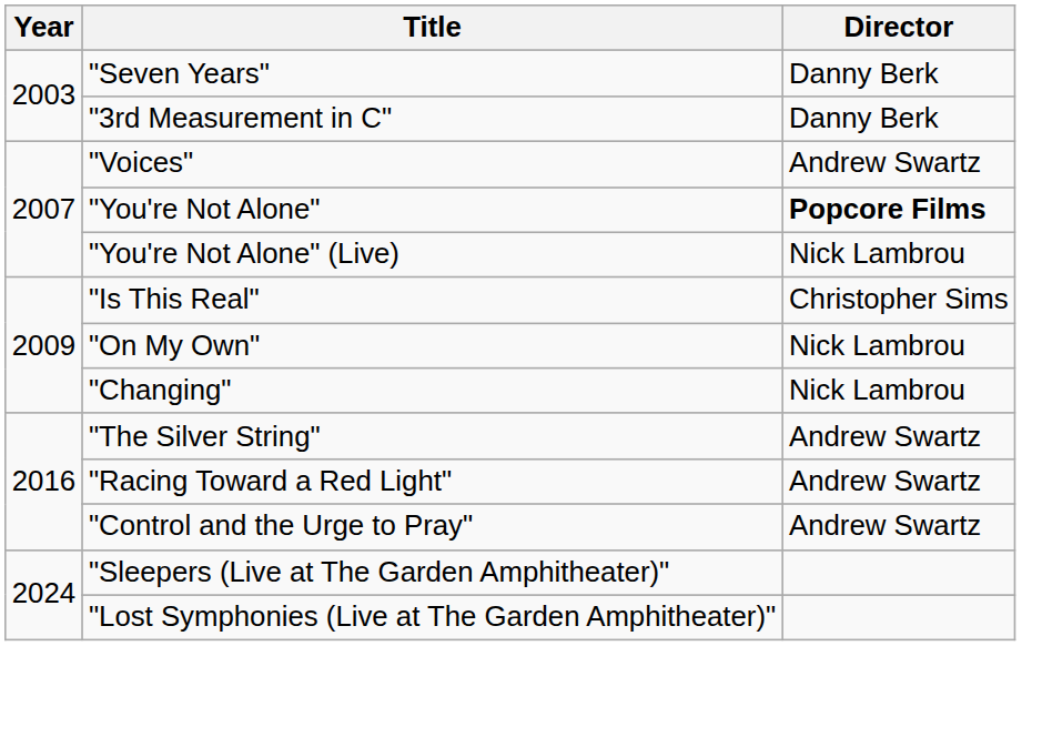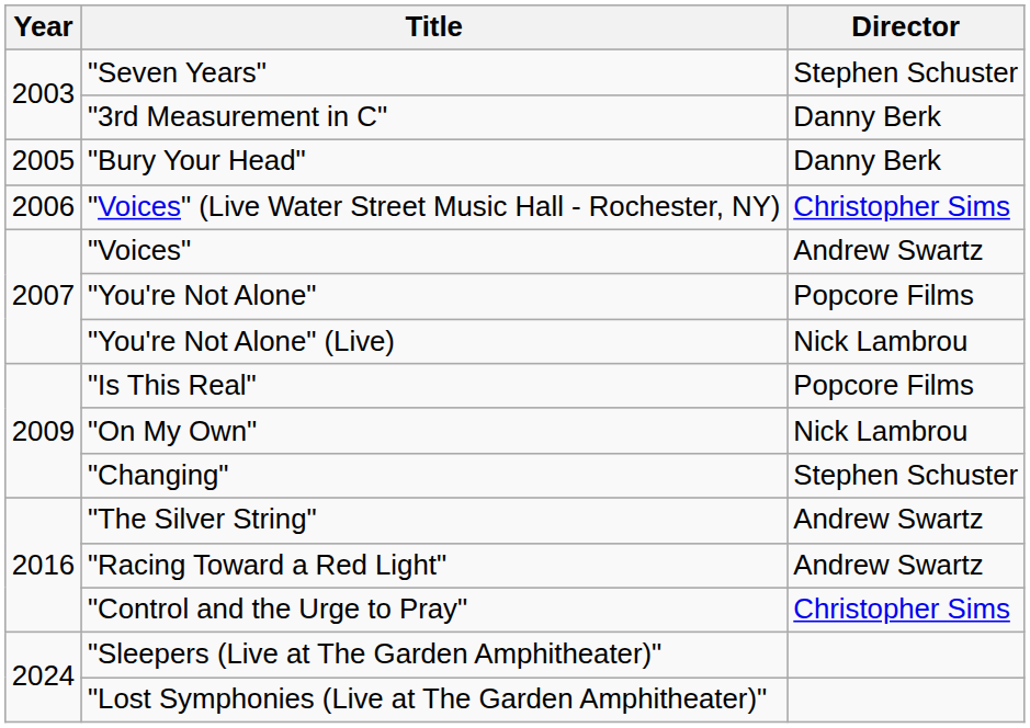"Seven Years" | Director: Danny Berk -> Stephen Schuster
+ row: 2005 | "Bury Your Head" | Danny Berk
+ row: 2006 | "Voices" (Live Water Street Music Hall - Rochester, NY) | Christopher Sims
"You're Not Alone" | Director: bold -> normal
"Is This Real" | Director: Christopher Sims -> Popcore Films
"Changing" | Director: Nick Lambrou -> Stephen Schuster
"Control and the Urge to Pray" | Director: Andrew Swartz -> Christopher Sims
